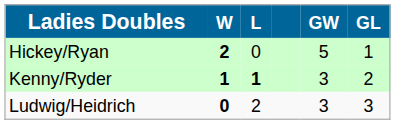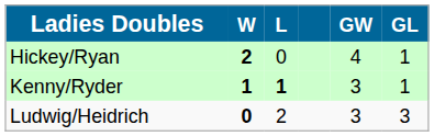Hickey/Ryan | GW: 5 -> 4
Kenny/Ryder | GL: 2 -> 1
